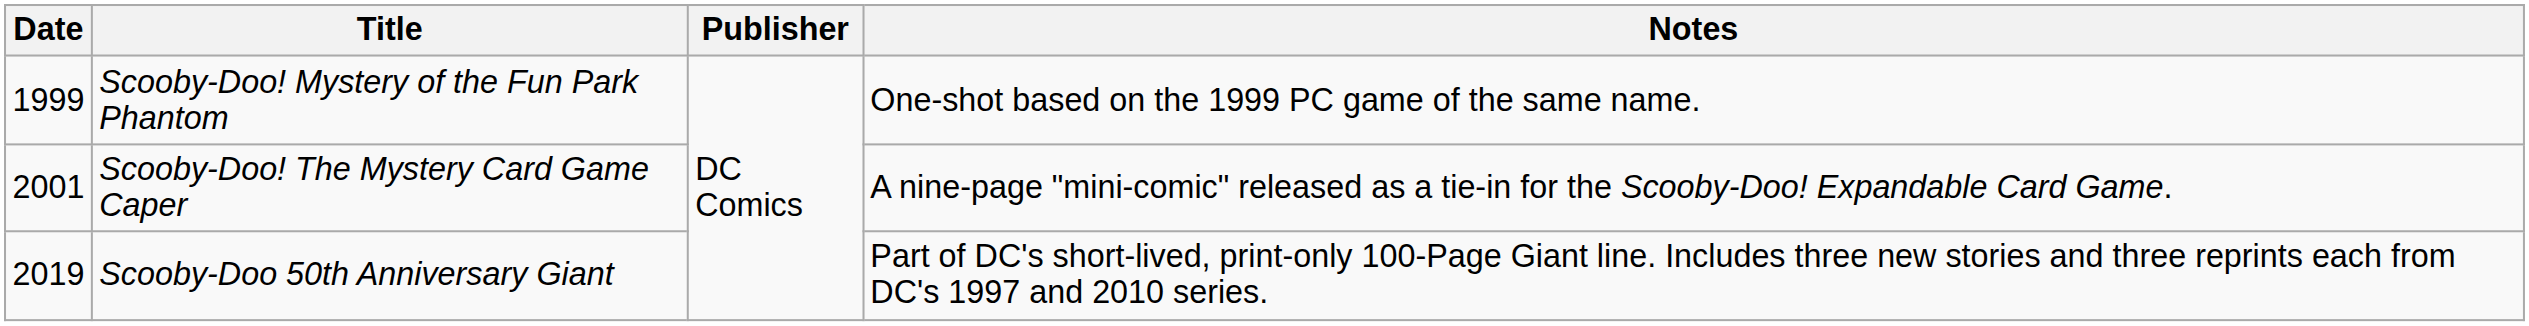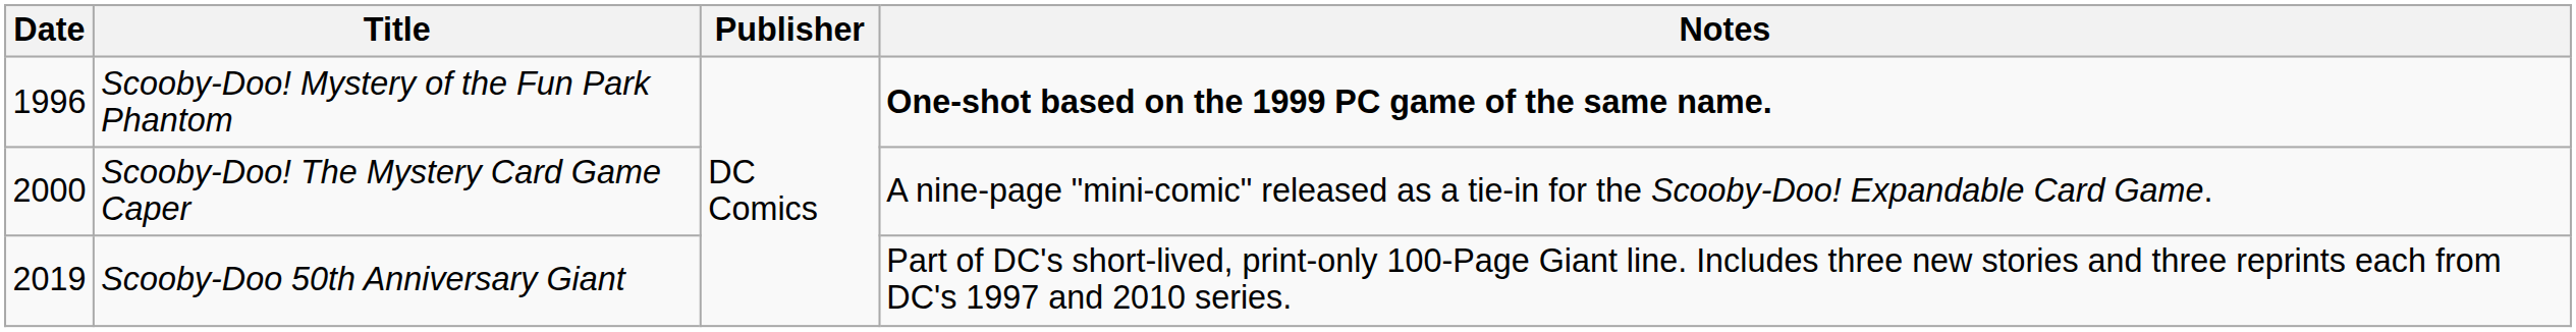Scooby-Doo! Mystery of the Fun Park Phantom | Date: 1999 -> 1996
Scooby-Doo! Mystery of the Fun Park Phantom | Notes: normal -> bold
Scooby-Doo! The Mystery Card Game Caper | Date: 2001 -> 2000
